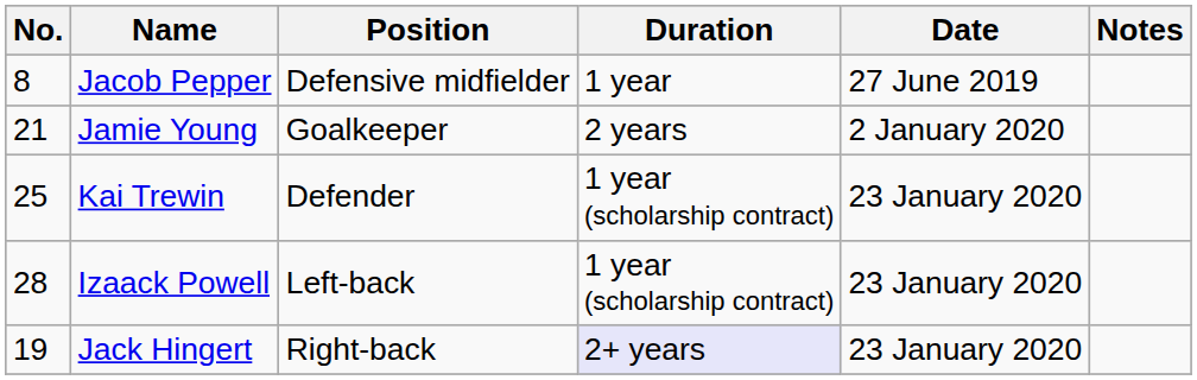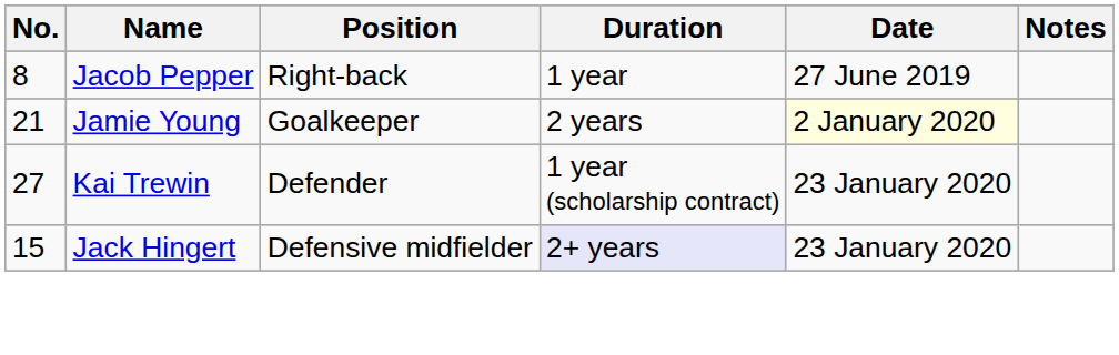Jacob Pepper | Position: Defensive midfielder -> Right-back
Jamie Young | Date: no background -> lightyellow background
Kai Trewin | No.: 25 -> 27
- row: 28 | Izaack Powell | Left-back | 1 year (scholarship contract) | 23 January 2020
Jack Hingert | No.: 19 -> 15
Jack Hingert | Position: Right-back -> Defensive midfielder
